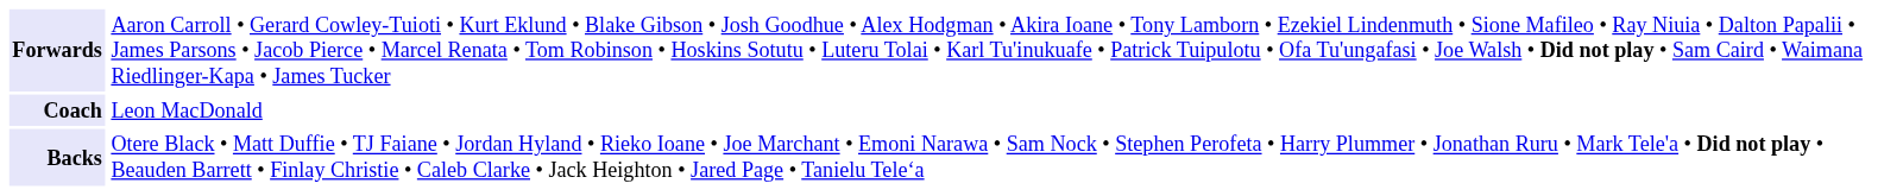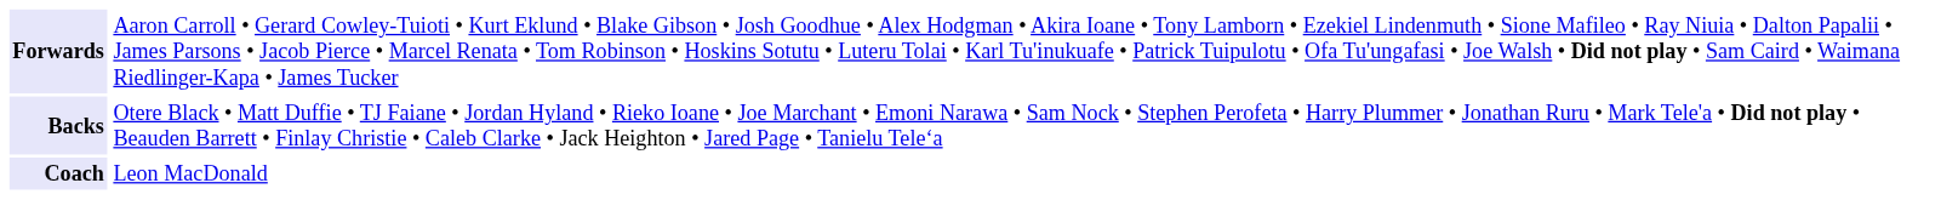rows swapped: Backs <-> Coach
